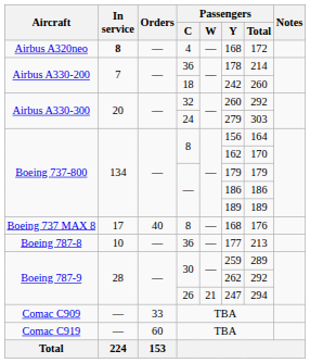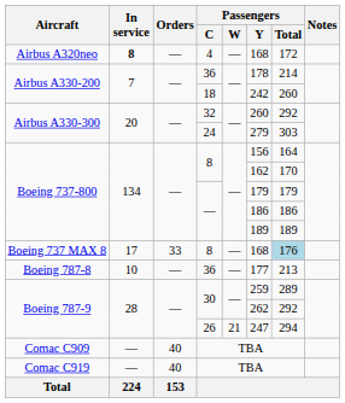Boeing 737 MAX 8 / 8 | Orders: 40 -> 33
Boeing 737 MAX 8 / 8 | Passengers / Total: no background -> lightblue background
Comac C909 / TBA | Orders: 33 -> 40
Comac C919 / TBA | Orders: 60 -> 40
